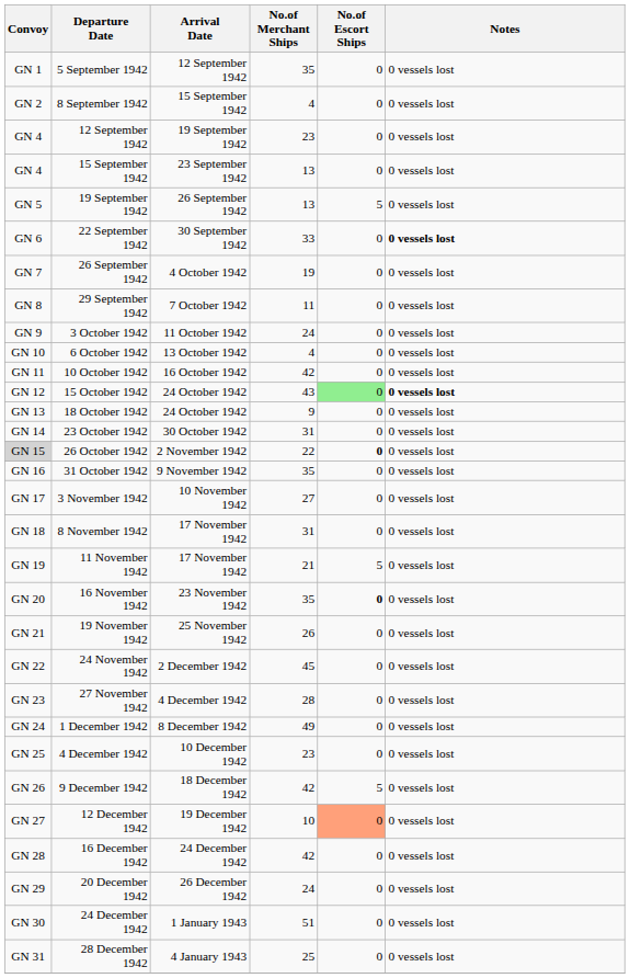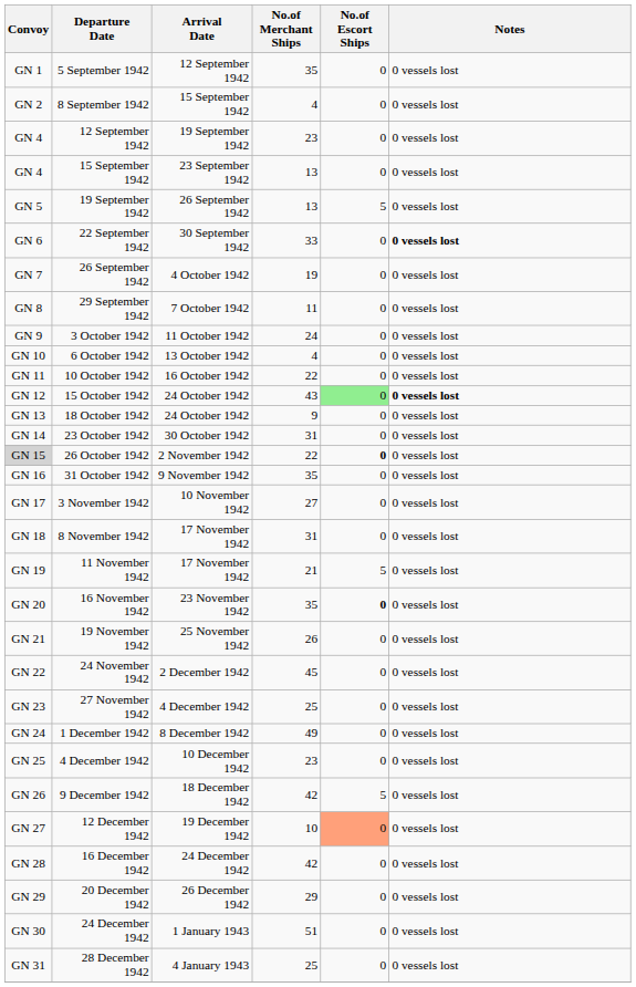10 October 1942 | No.of Merchant Ships: 42 -> 22
27 November 1942 | No.of Merchant Ships: 28 -> 25
20 December 1942 | No.of Merchant Ships: 24 -> 29
